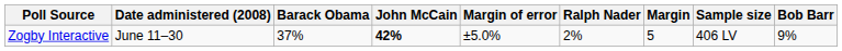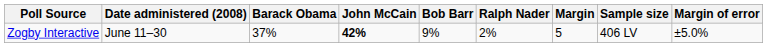columns swapped: Bob Barr <-> Margin of error
